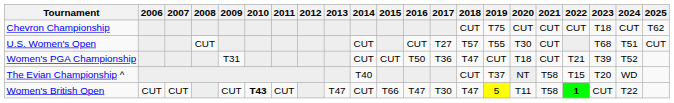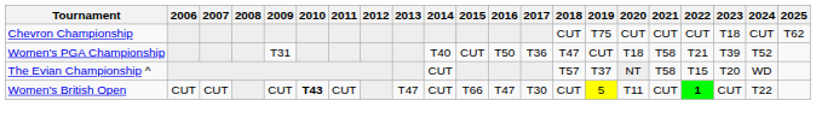- row: U.S. Women's Open | CUT | CUT | CUT | T27 | T57 | T55 | T30 | CUT | T68 | T51 | CUT
Women's PGA Championship | 2014: CUT -> T40
Women's PGA Championship | 2021: CUT -> T58
The Evian Championship ^ | 2014: T40 -> CUT
The Evian Championship ^ | 2018: CUT -> T57
Women's British Open | 2018: T47 -> CUT
Women's British Open | 2021: T58 -> CUT
